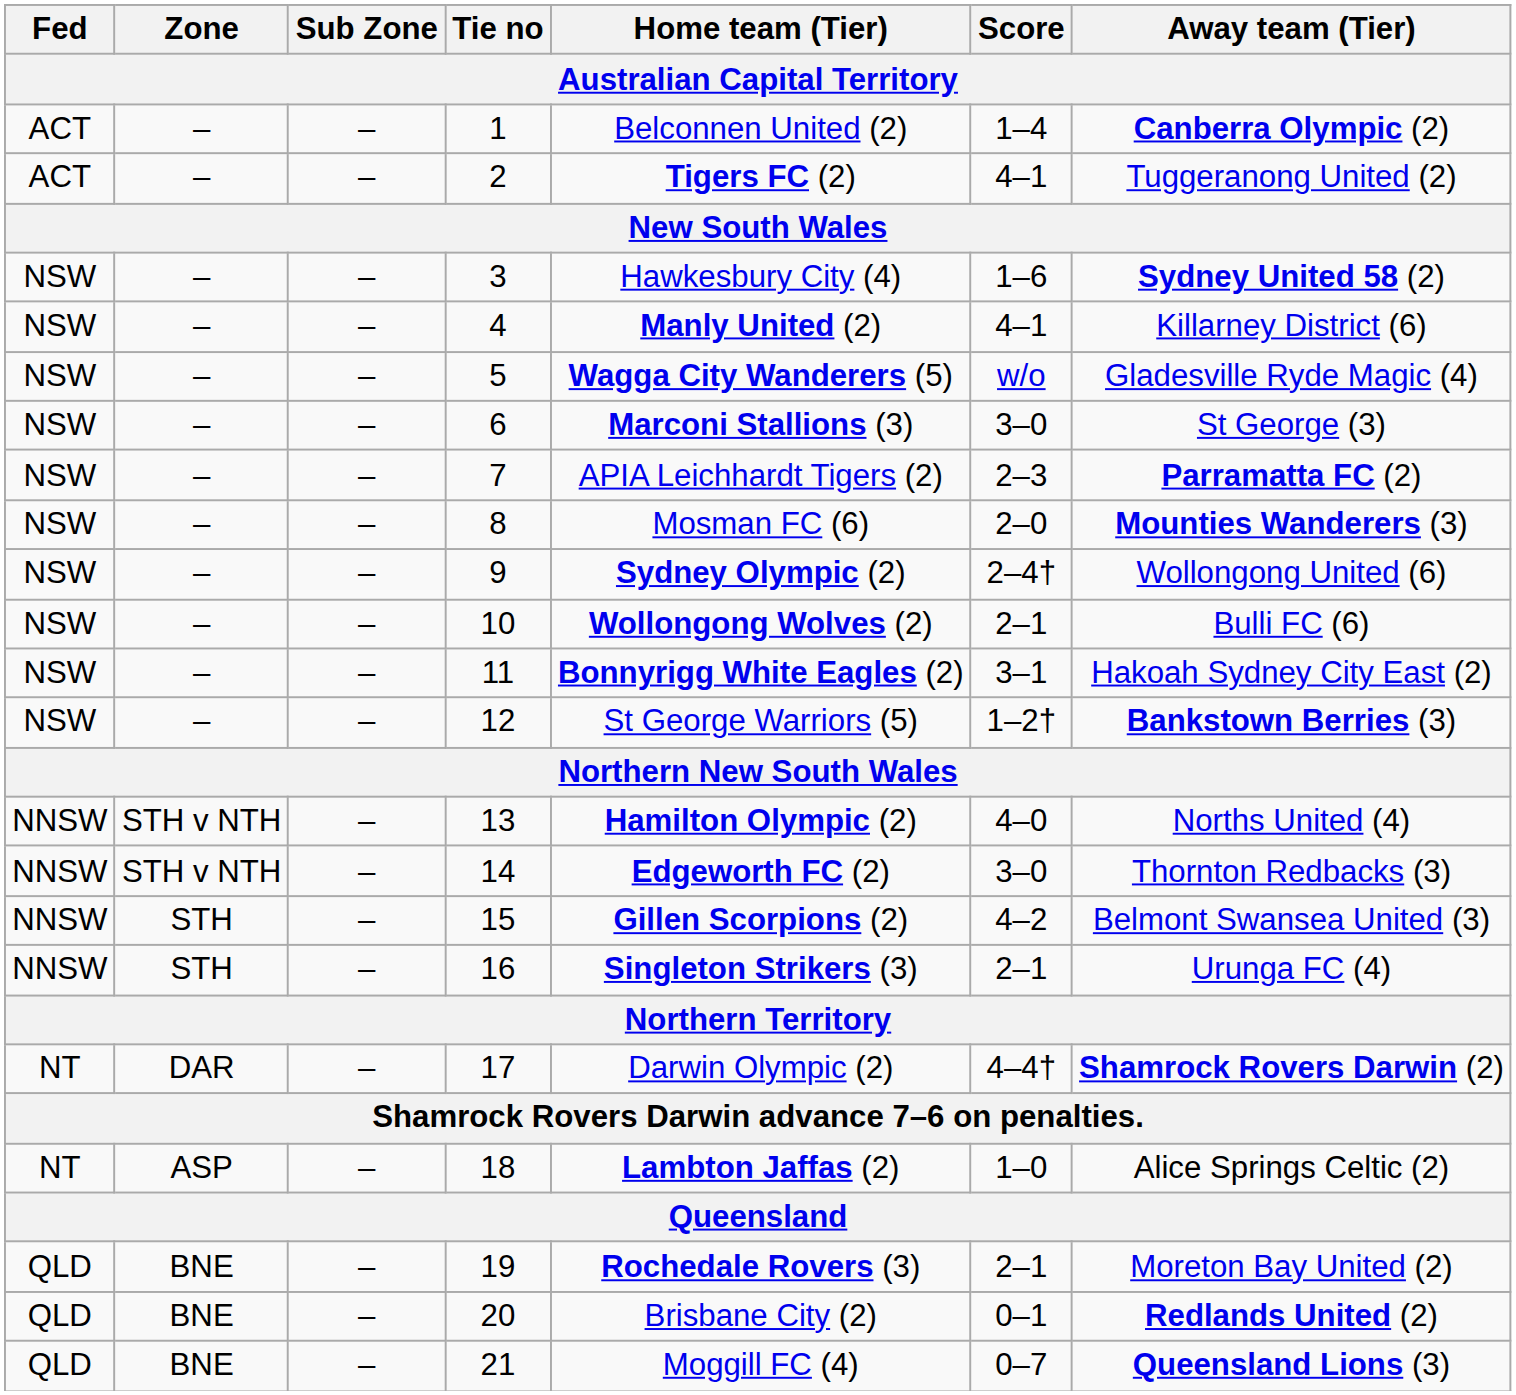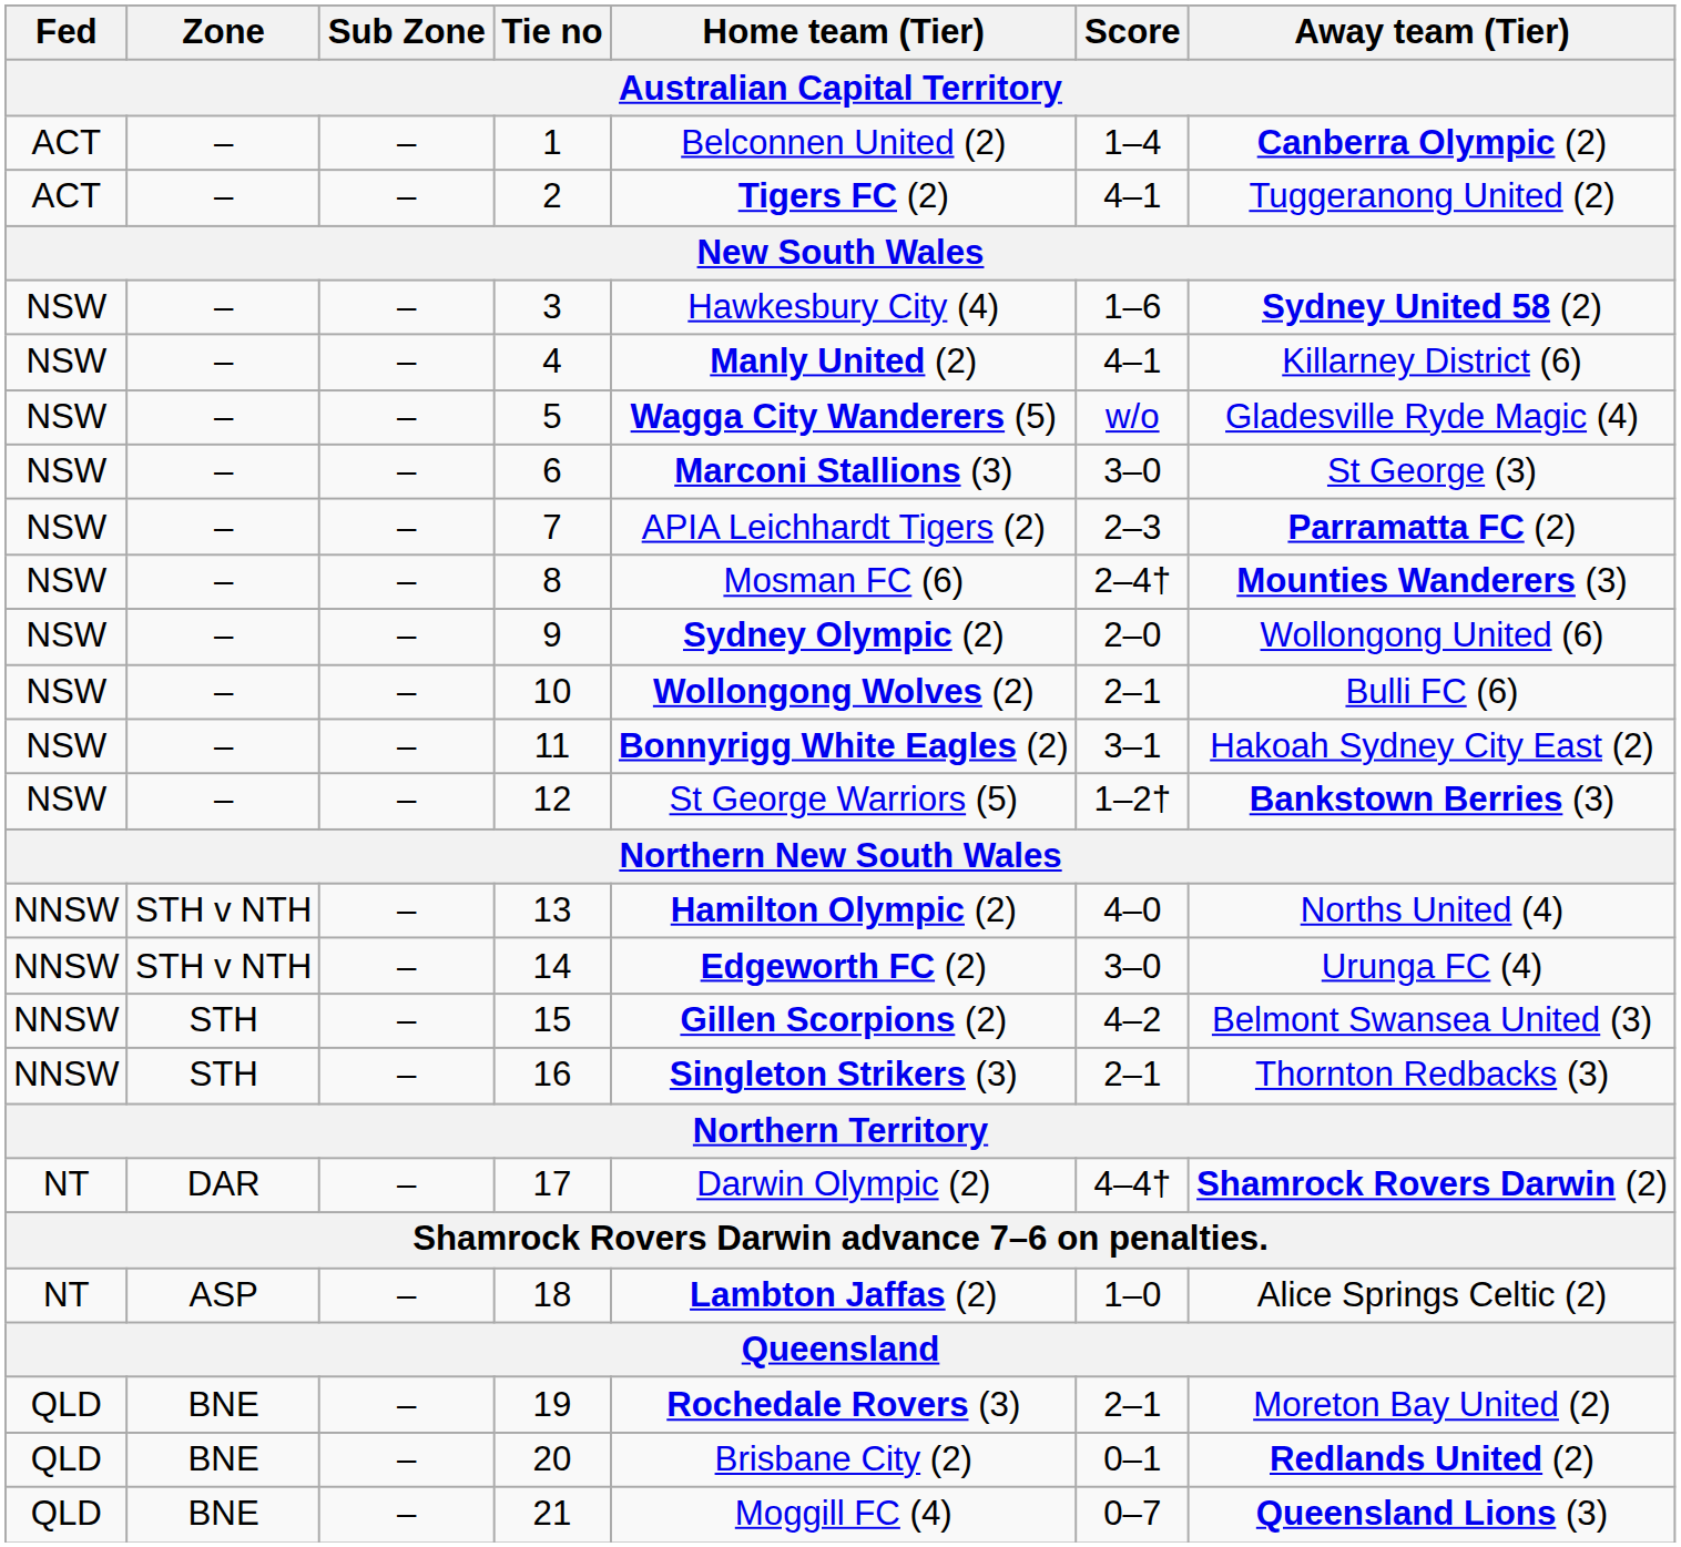8 | Score: 2–0 -> 2–4†
9 | Score: 2–4† -> 2–0
14 | Away team (Tier): Thornton Redbacks (3) -> Urunga FC (4)
16 | Away team (Tier): Urunga FC (4) -> Thornton Redbacks (3)
